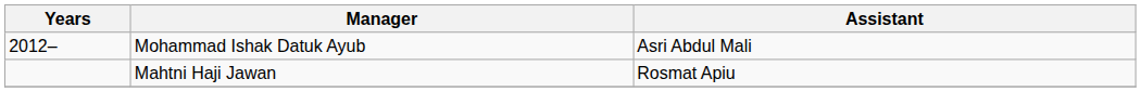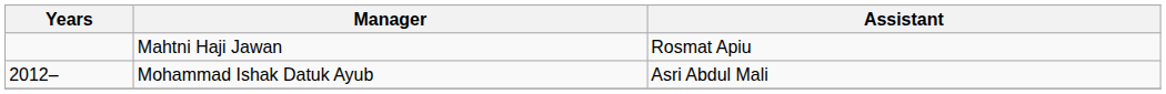rows swapped: Mahtni Haji Jawan <-> Mohammad Ishak Datuk Ayub
